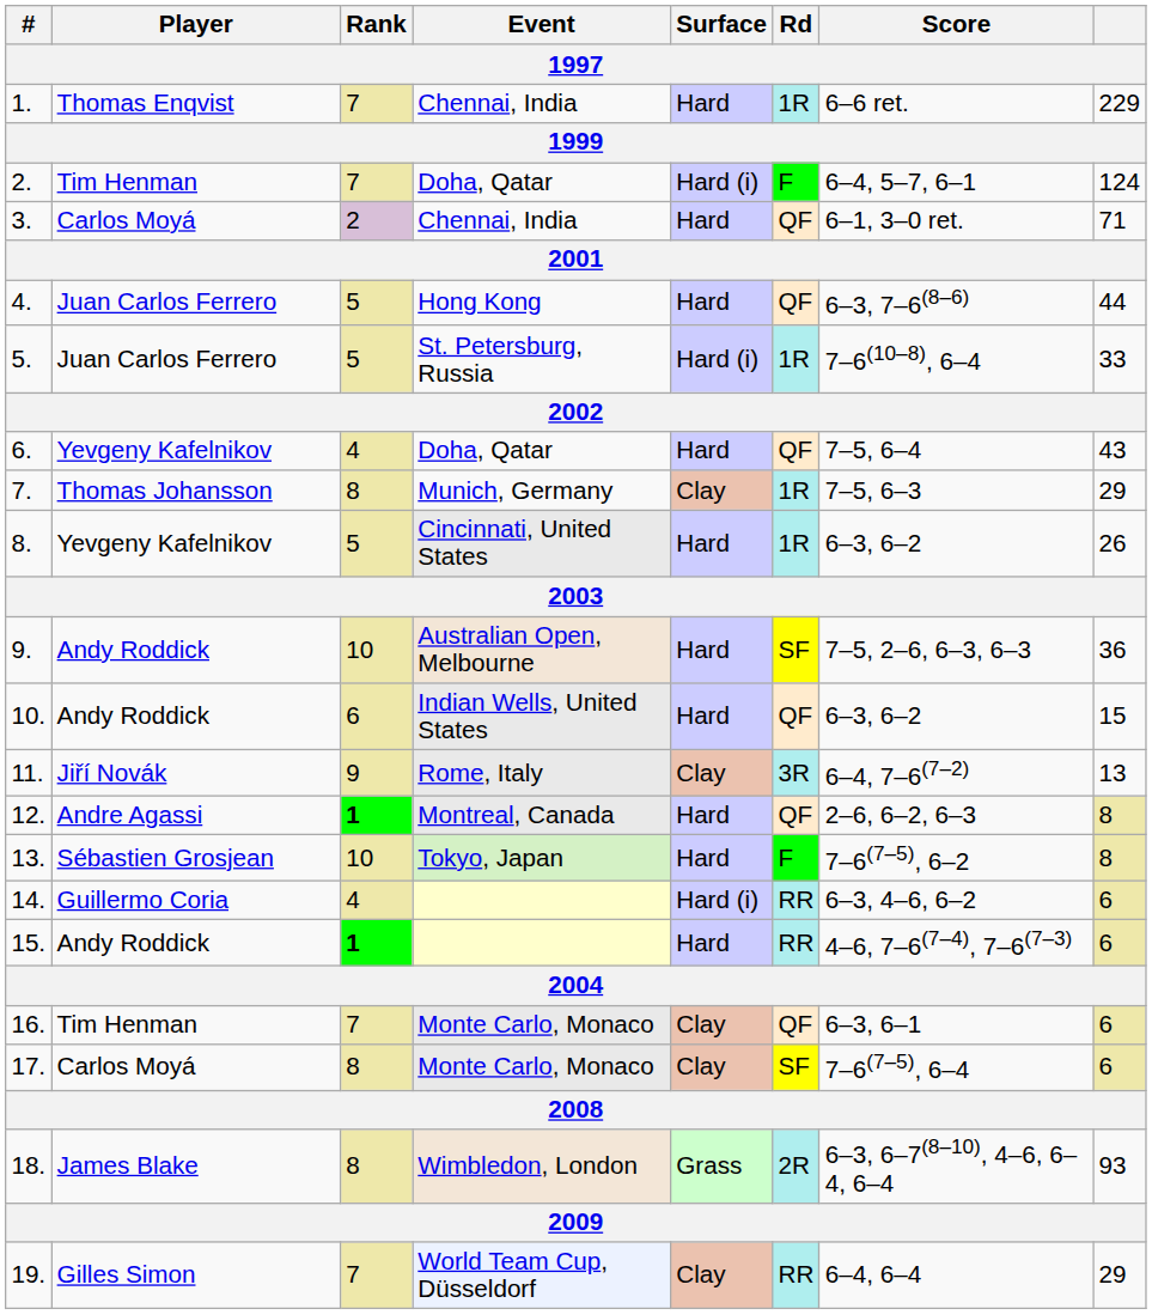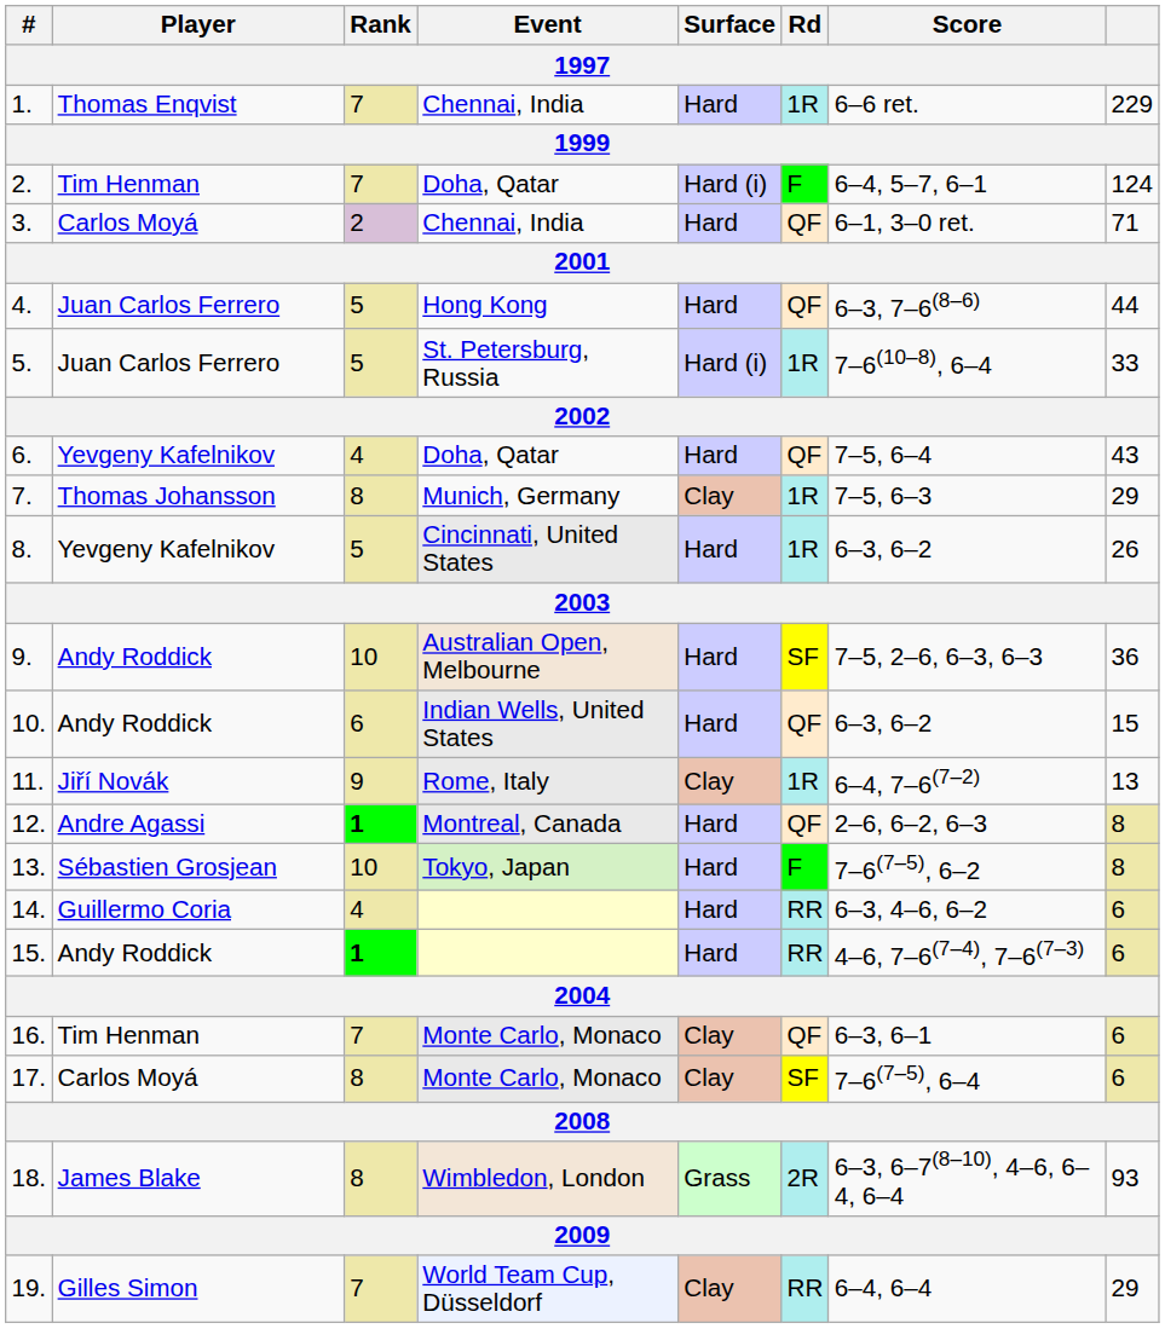11. | Rd: 3R -> 1R
14. | Surface: Hard (i) -> Hard
